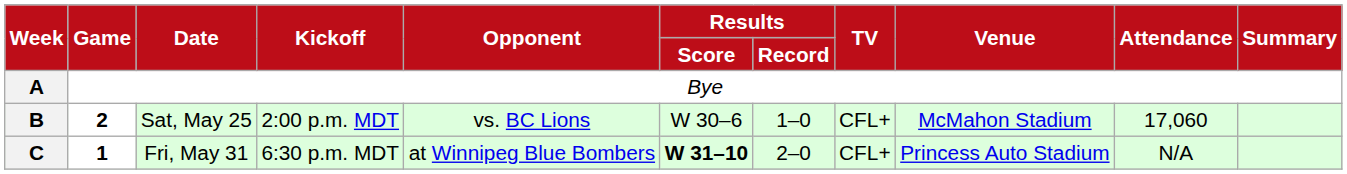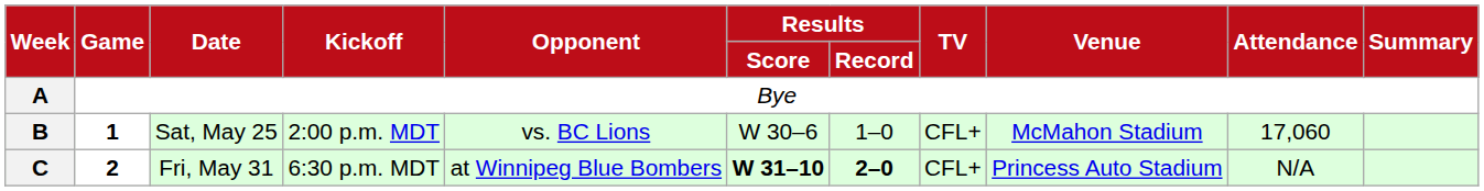B | Game: 2 -> 1
C | Game: 1 -> 2
C | Results / Record: normal -> bold
